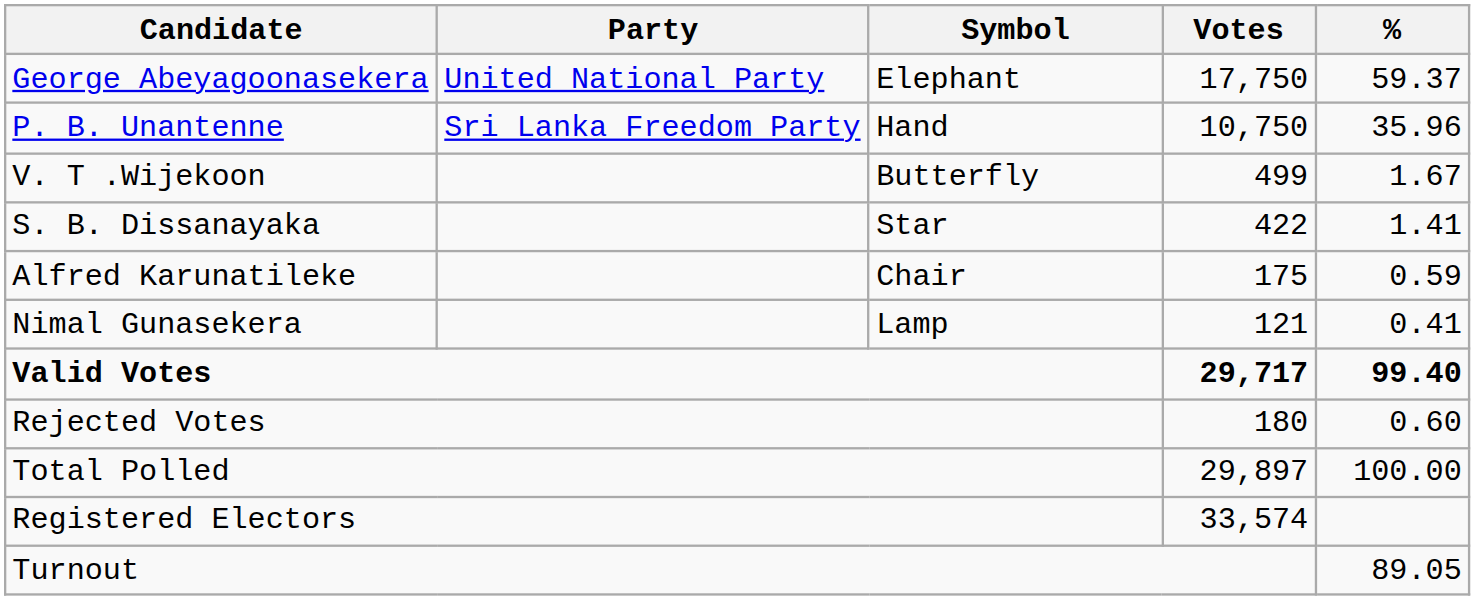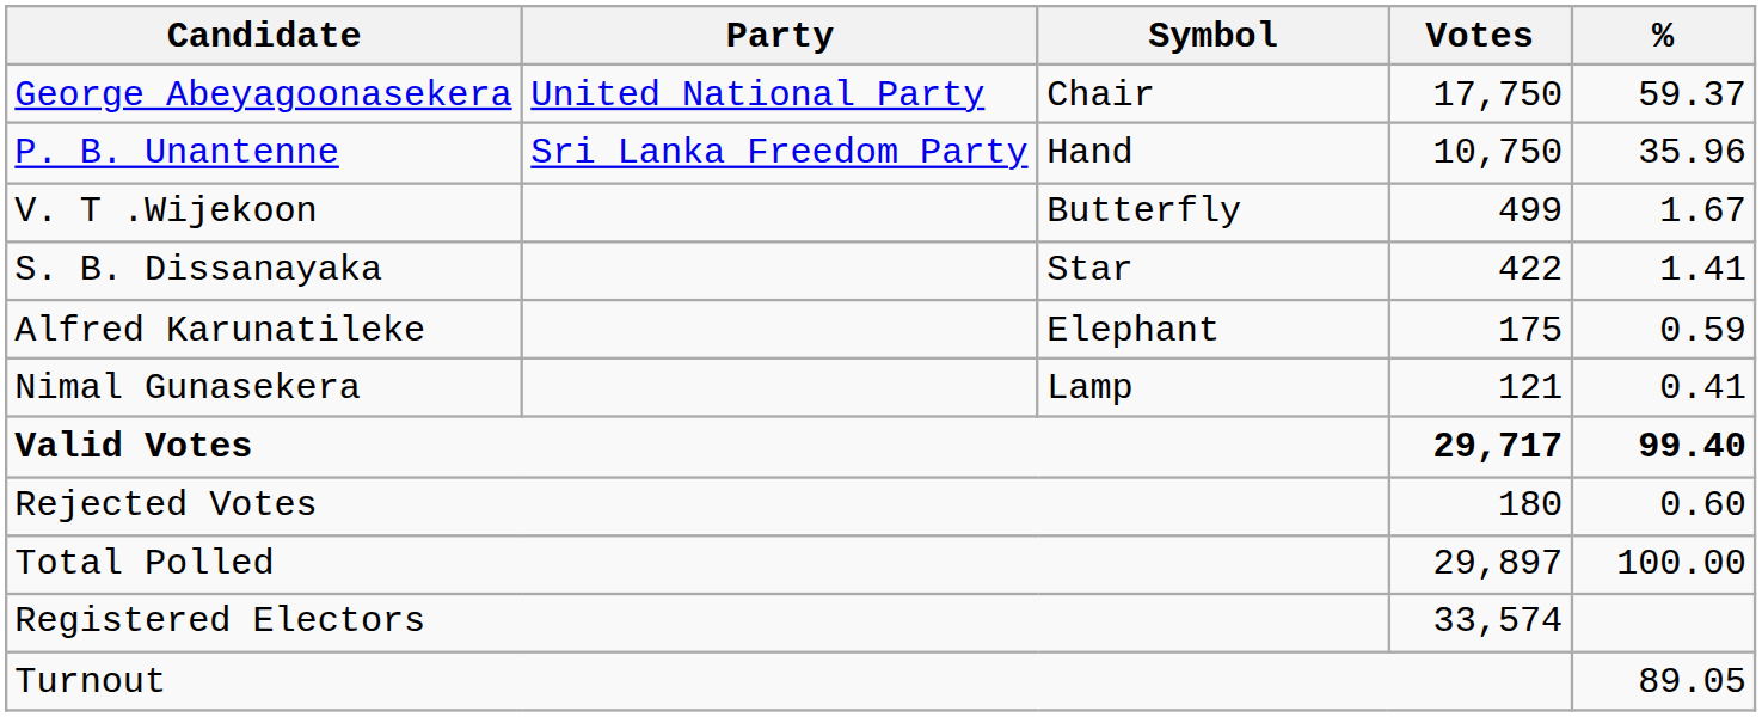George Abeyagoonasekera | Symbol: Elephant -> Chair
Alfred Karunatileke | Symbol: Chair -> Elephant
